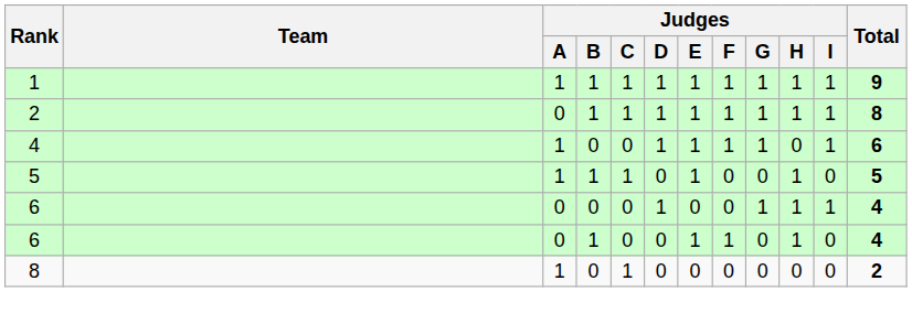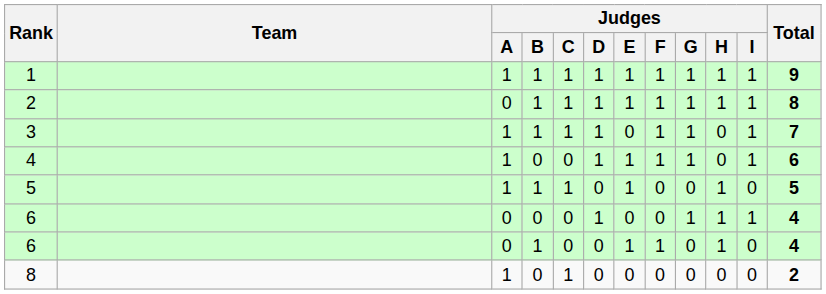+ row: 3 | 1 | 1 | 1 | 1 | 0 | 1 | 1 | 0 | 1 | 7
